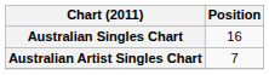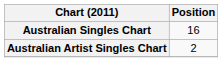Australian Artist Singles Chart | Position: 7 -> 2
